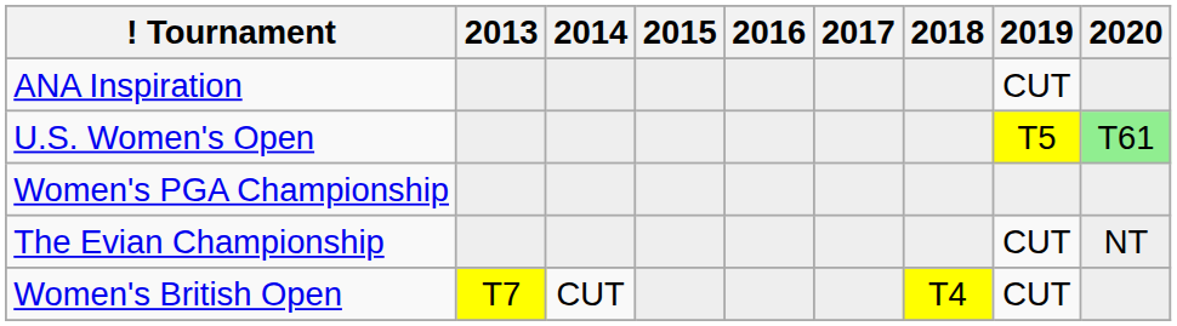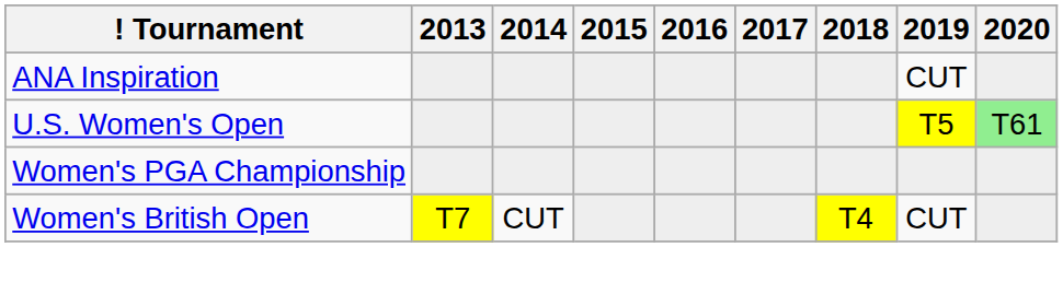- row: The Evian Championship | CUT | NT
